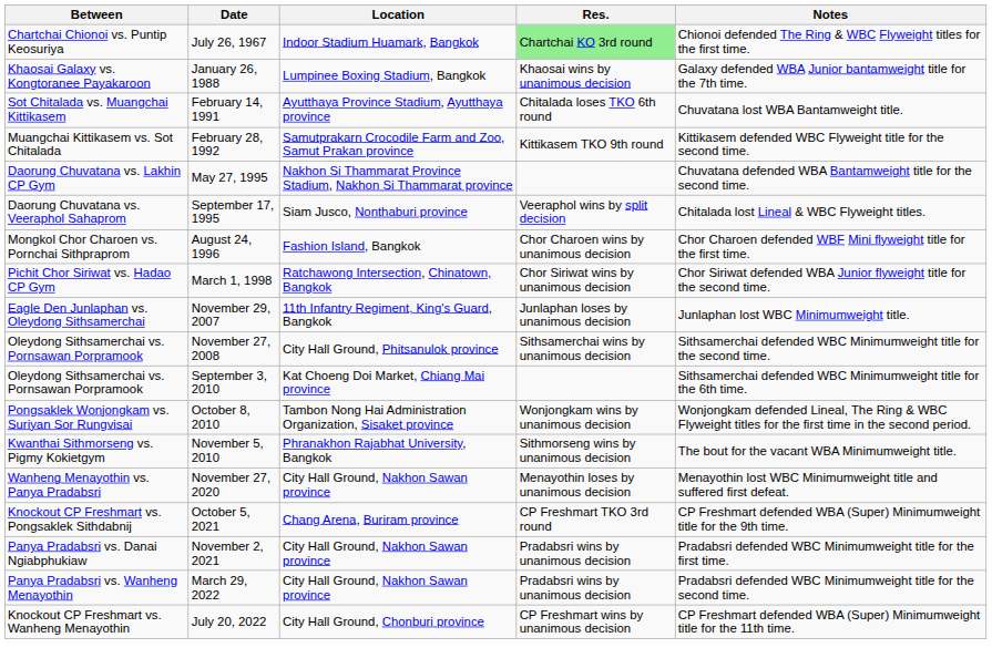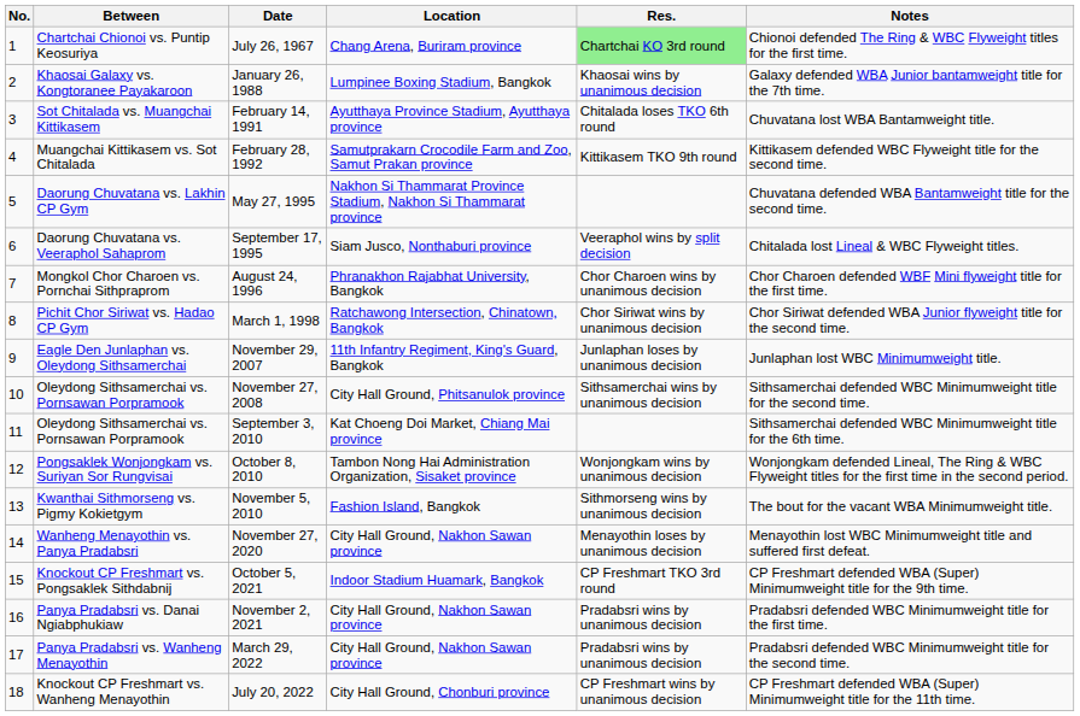+ column: No. | 1 | 2 | 3 | 4 | 5 | 6 | 7 | 8 | 9 | 10 | 11 | 12 | 13 | 14 | 15 | 16 | 17 | 18
July 26, 1967 | Location: Indoor Stadium Huamark, Bangkok -> Chang Arena, Buriram province
August 24, 1996 | Location: Fashion Island, Bangkok -> Phranakhon Rajabhat University, Bangkok
November 5, 2010 | Location: Phranakhon Rajabhat University, Bangkok -> Fashion Island, Bangkok
October 5, 2021 | Location: Chang Arena, Buriram province -> Indoor Stadium Huamark, Bangkok
